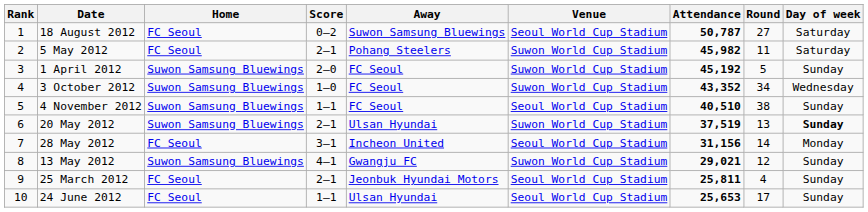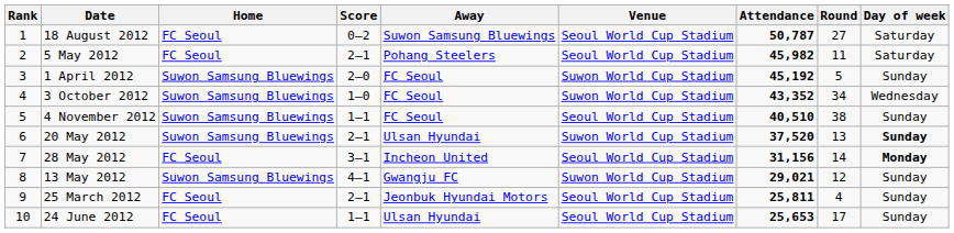5 May 2012 | Venue: Suwon World Cup Stadium -> Seoul World Cup Stadium
20 May 2012 | Attendance: 37,519 -> 37,520
28 May 2012 | Day of week: normal -> bold
